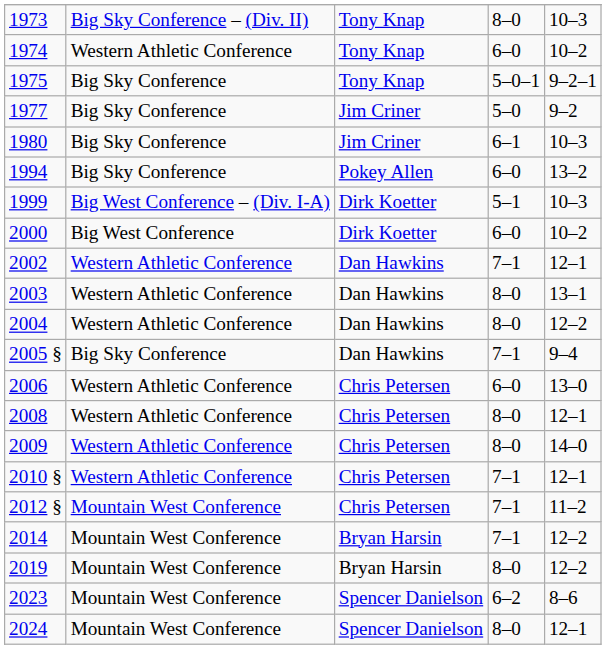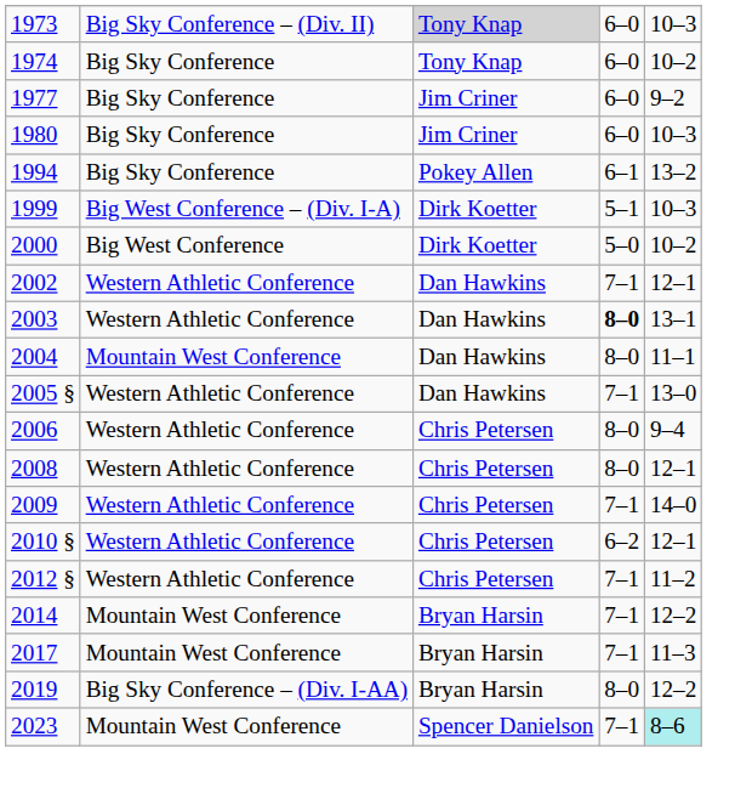1973 | column 3: no background -> lightgrey background
1973 | column 4: 8–0 -> 6–0
1974 | column 2: Western Athletic Conference -> Big Sky Conference
- row: 1975 | Big Sky Conference | Tony Knap | 5–0–1 | 9–2–1
1977 | column 4: 5–0 -> 6–0
1980 | column 4: 6–1 -> 6–0
1994 | column 4: 6–0 -> 6–1
2000 | column 4: 6–0 -> 5–0
2003 | column 4: normal -> bold
2004 | column 2: Western Athletic Conference -> Mountain West Conference
2004 | column 5: 12–2 -> 11–1
2005 § | column 2: Big Sky Conference -> Western Athletic Conference
2005 § | column 5: 9–4 -> 13–0
2006 | column 4: 6–0 -> 8–0
2006 | column 5: 13–0 -> 9–4
2009 | column 4: 8–0 -> 7–1
2010 § | column 4: 7–1 -> 6–2
2012 § | column 2: Mountain West Conference -> Western Athletic Conference
+ row: 2017 | Mountain West Conference | Bryan Harsin | 7–1 | 11–3
2019 | column 2: Mountain West Conference -> Big Sky Conference – (Div. I-AA)
2023 | column 4: 6–2 -> 7–1
2023 | column 5: no background -> paleturquoise background
- row: 2024 | Mountain West Conference | Spencer Danielson | 8–0 | 12–1
